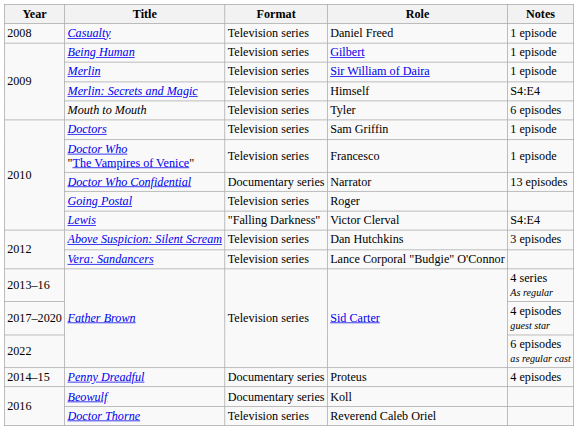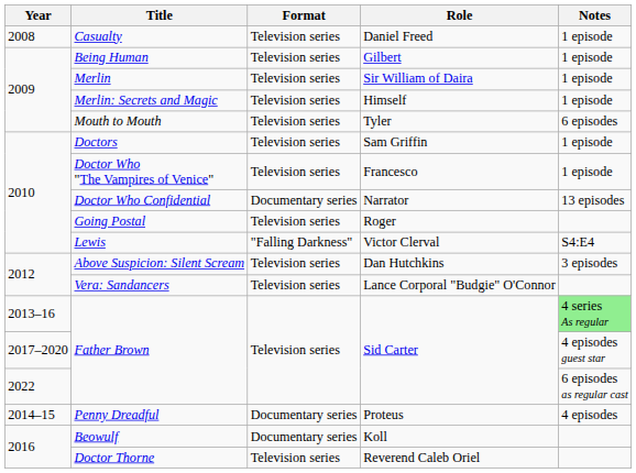Merlin: Secrets and Magic | Notes: S4:E4 -> 1 episode
2013–16 / Father Brown | Notes: no background -> lightgreen background
